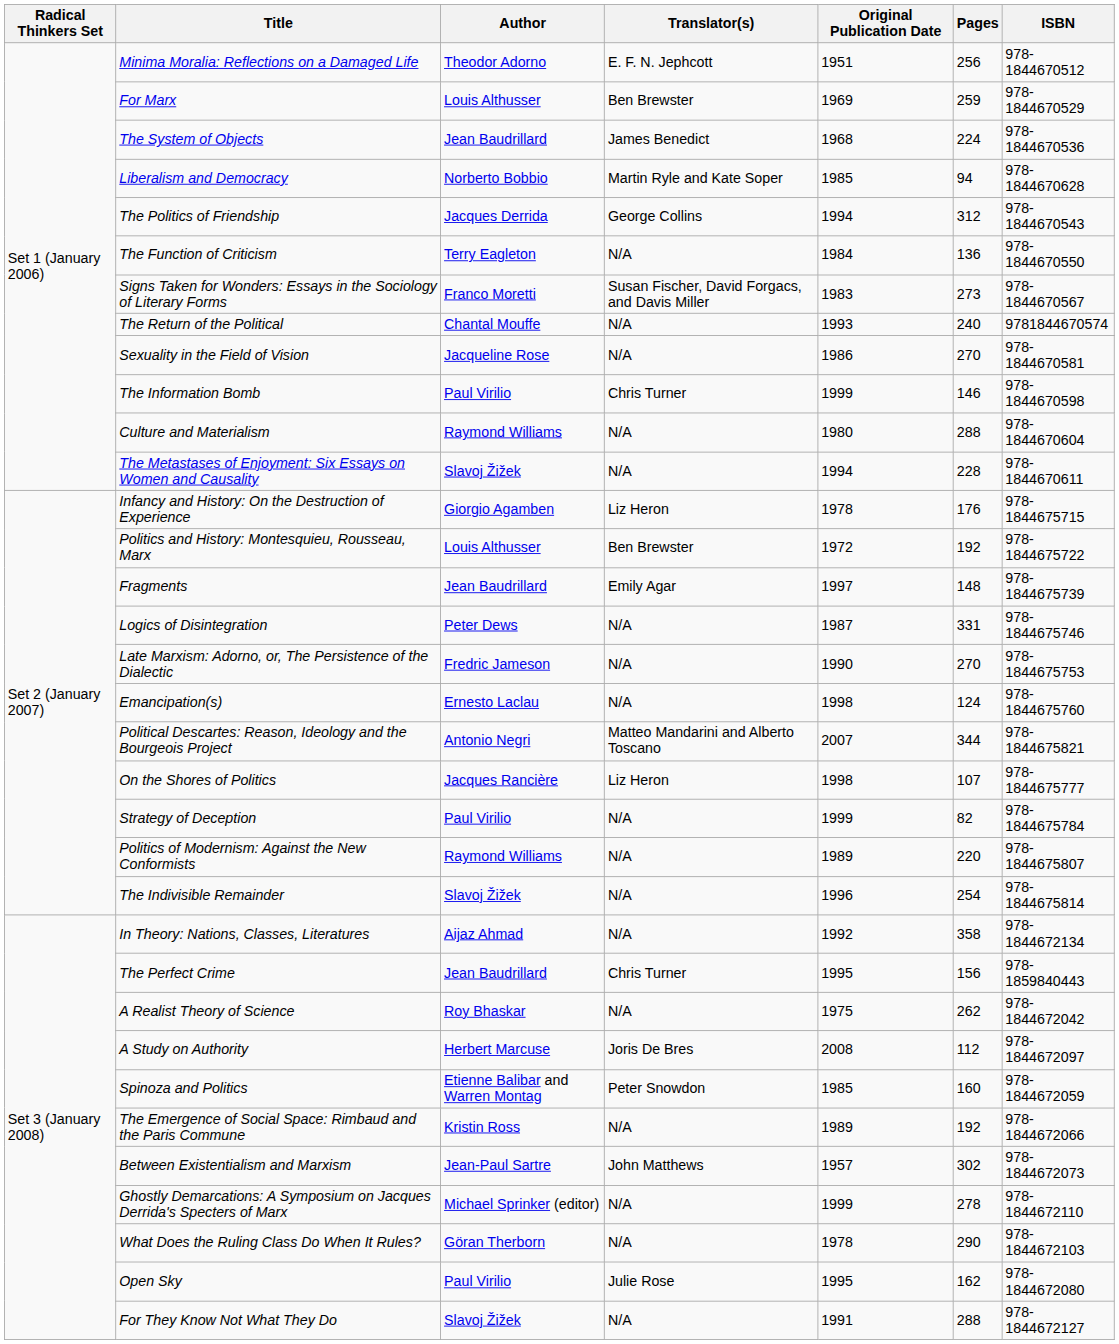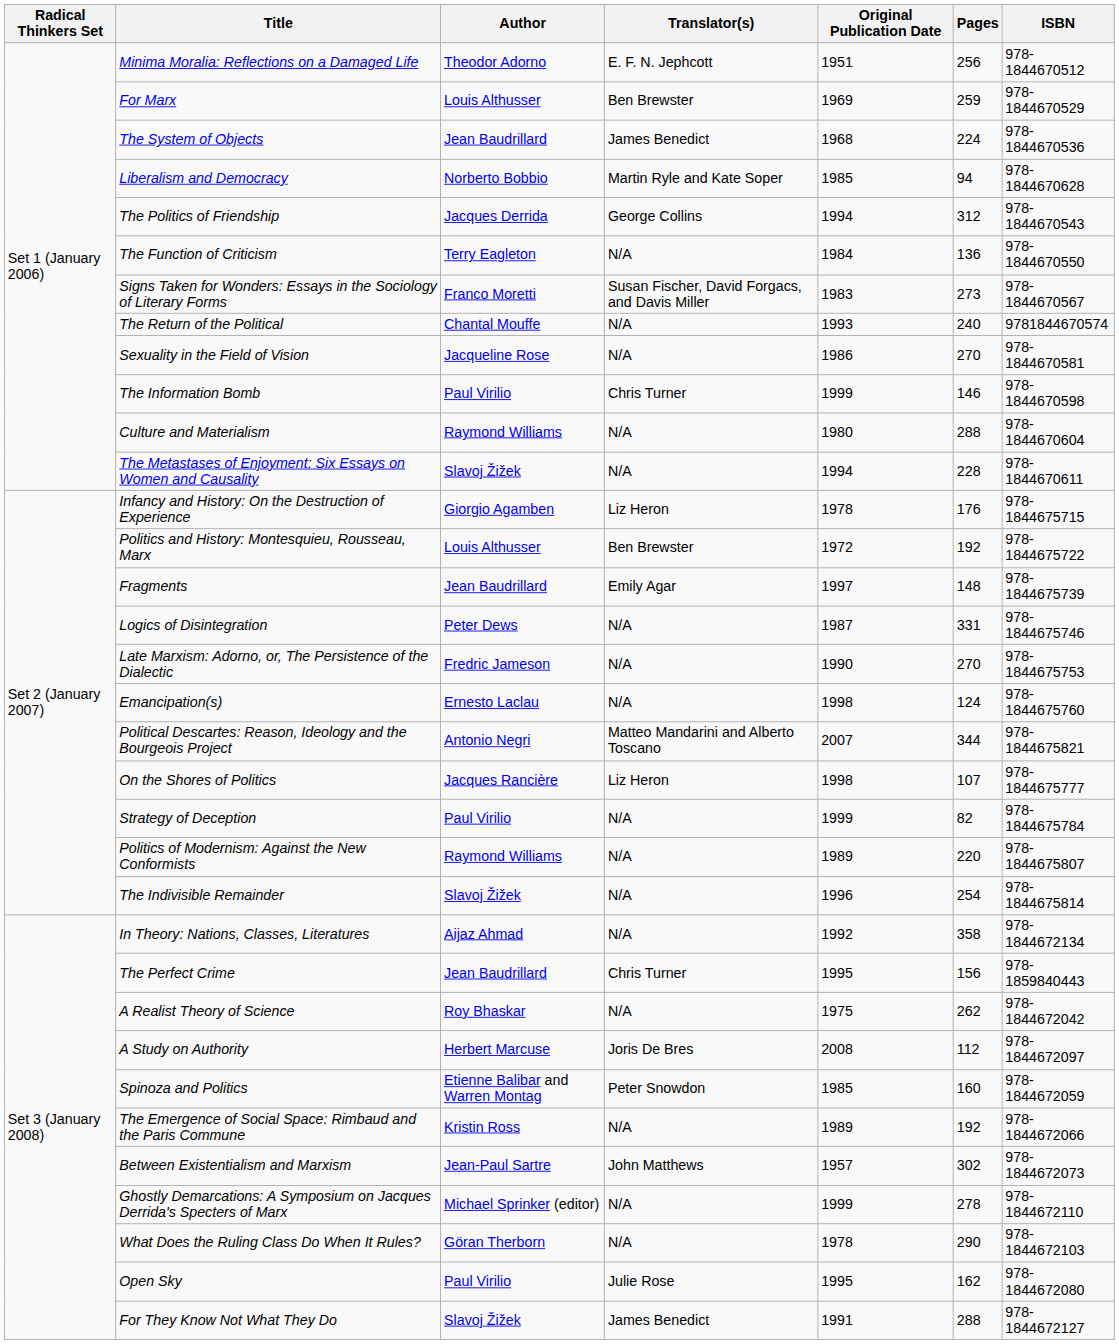For They Know Not What They Do | Translator(s): N/A -> James Benedict
